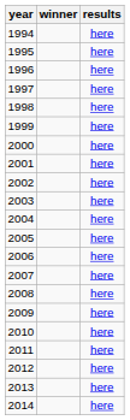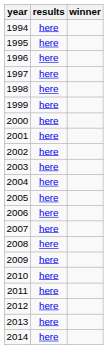columns swapped: winner <-> results
